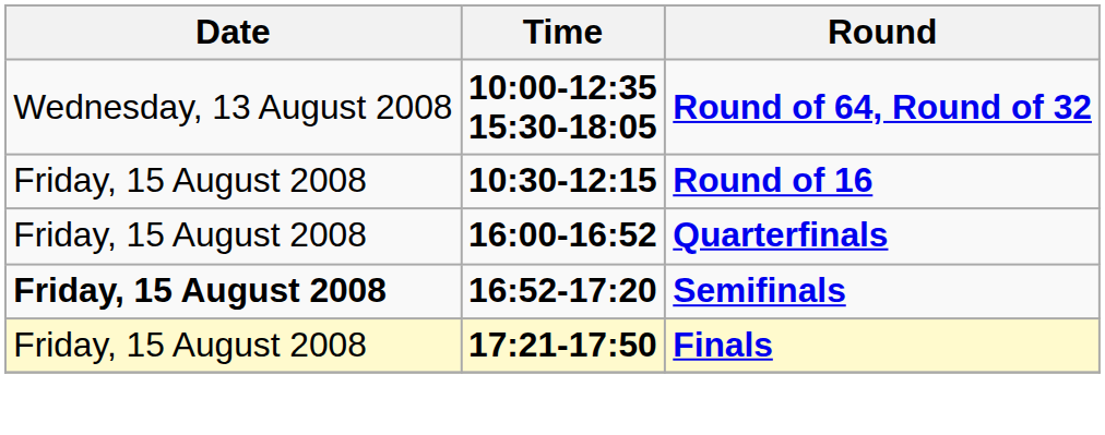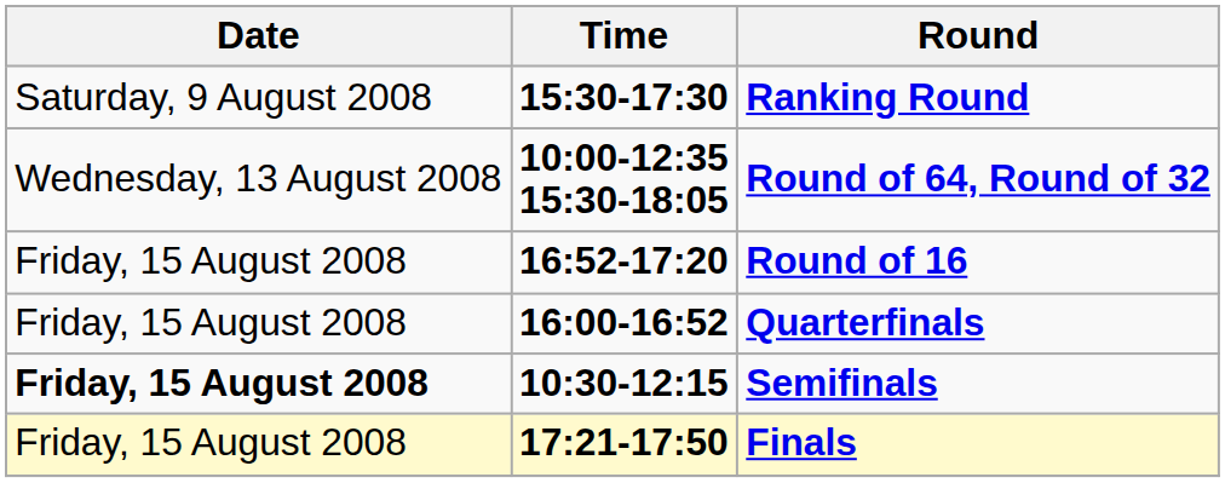+ row: Saturday, 9 August 2008 | 15:30-17:30 | Ranking Round
Round of 16 | Time: 10:30-12:15 -> 16:52-17:20
Semifinals | Time: 16:52-17:20 -> 10:30-12:15
